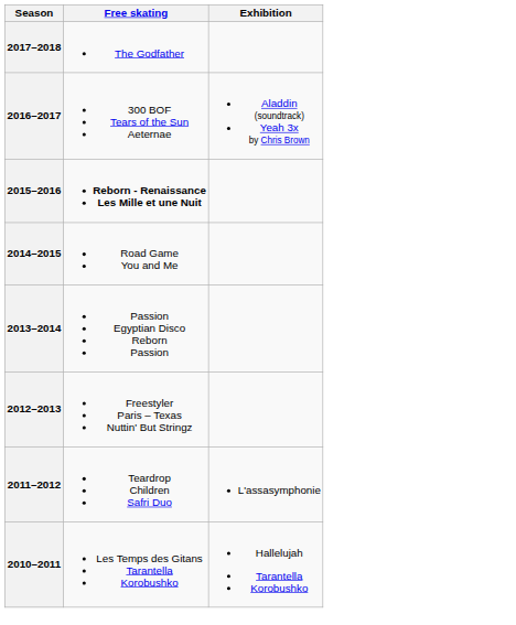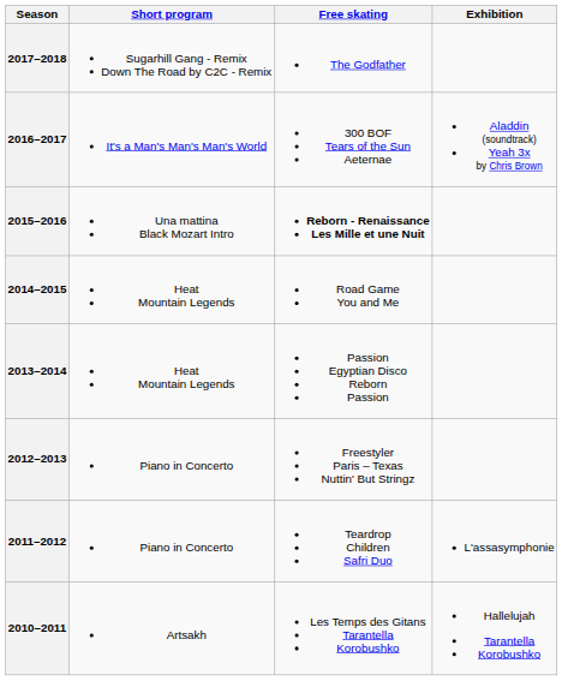+ column: Short program | Sugarhill Gang - Remix Down The Road by C2C - Remix | It's a Man's Man's Man's World | Una mattina Black Mozart Intro | Heat Mountain Legends | Heat Mountain Legends | Piano in Concerto | Piano in Concerto | Artsakh
